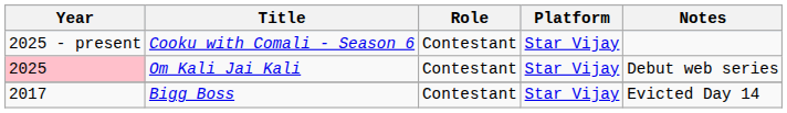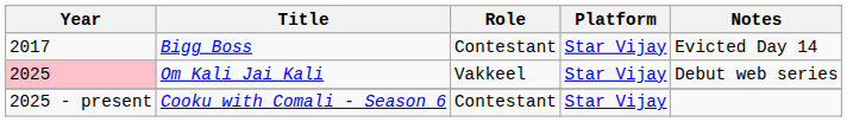rows swapped: Bigg Boss <-> Cooku with Comali - Season 6
Om Kali Jai Kali | Role: Contestant -> Vakkeel
